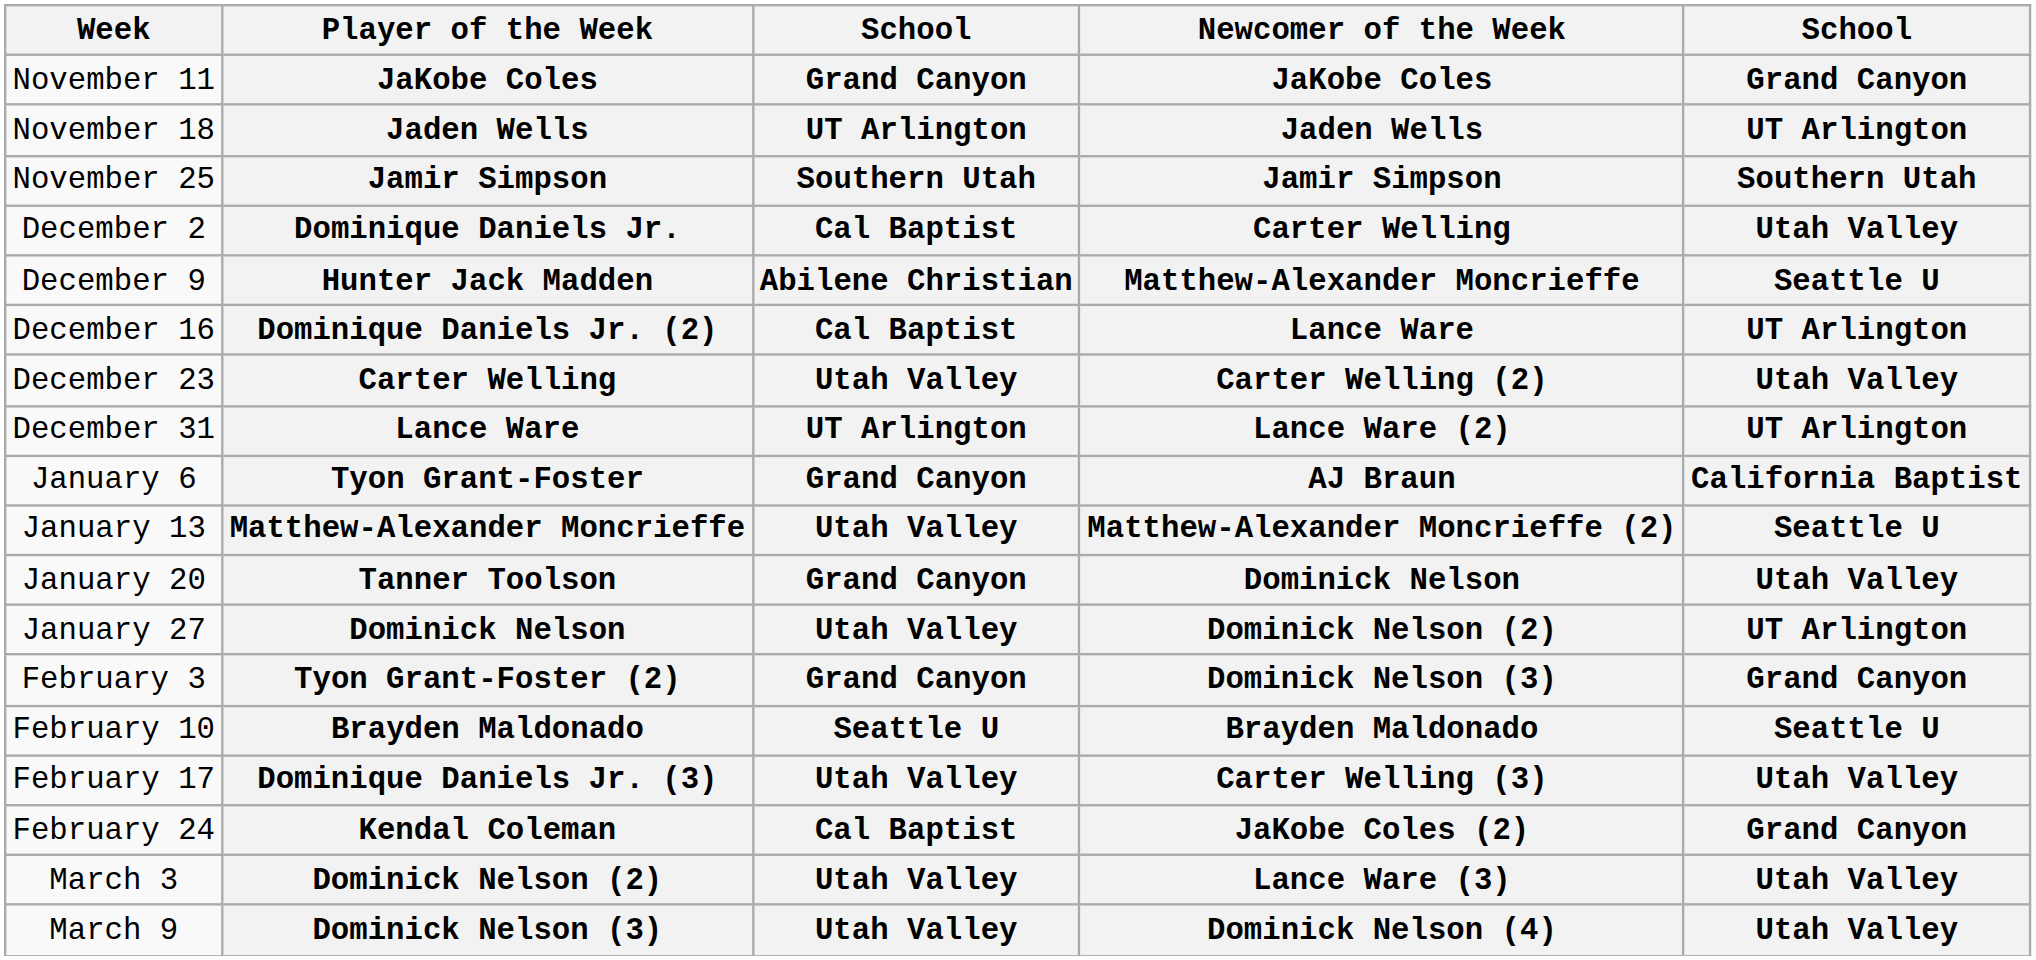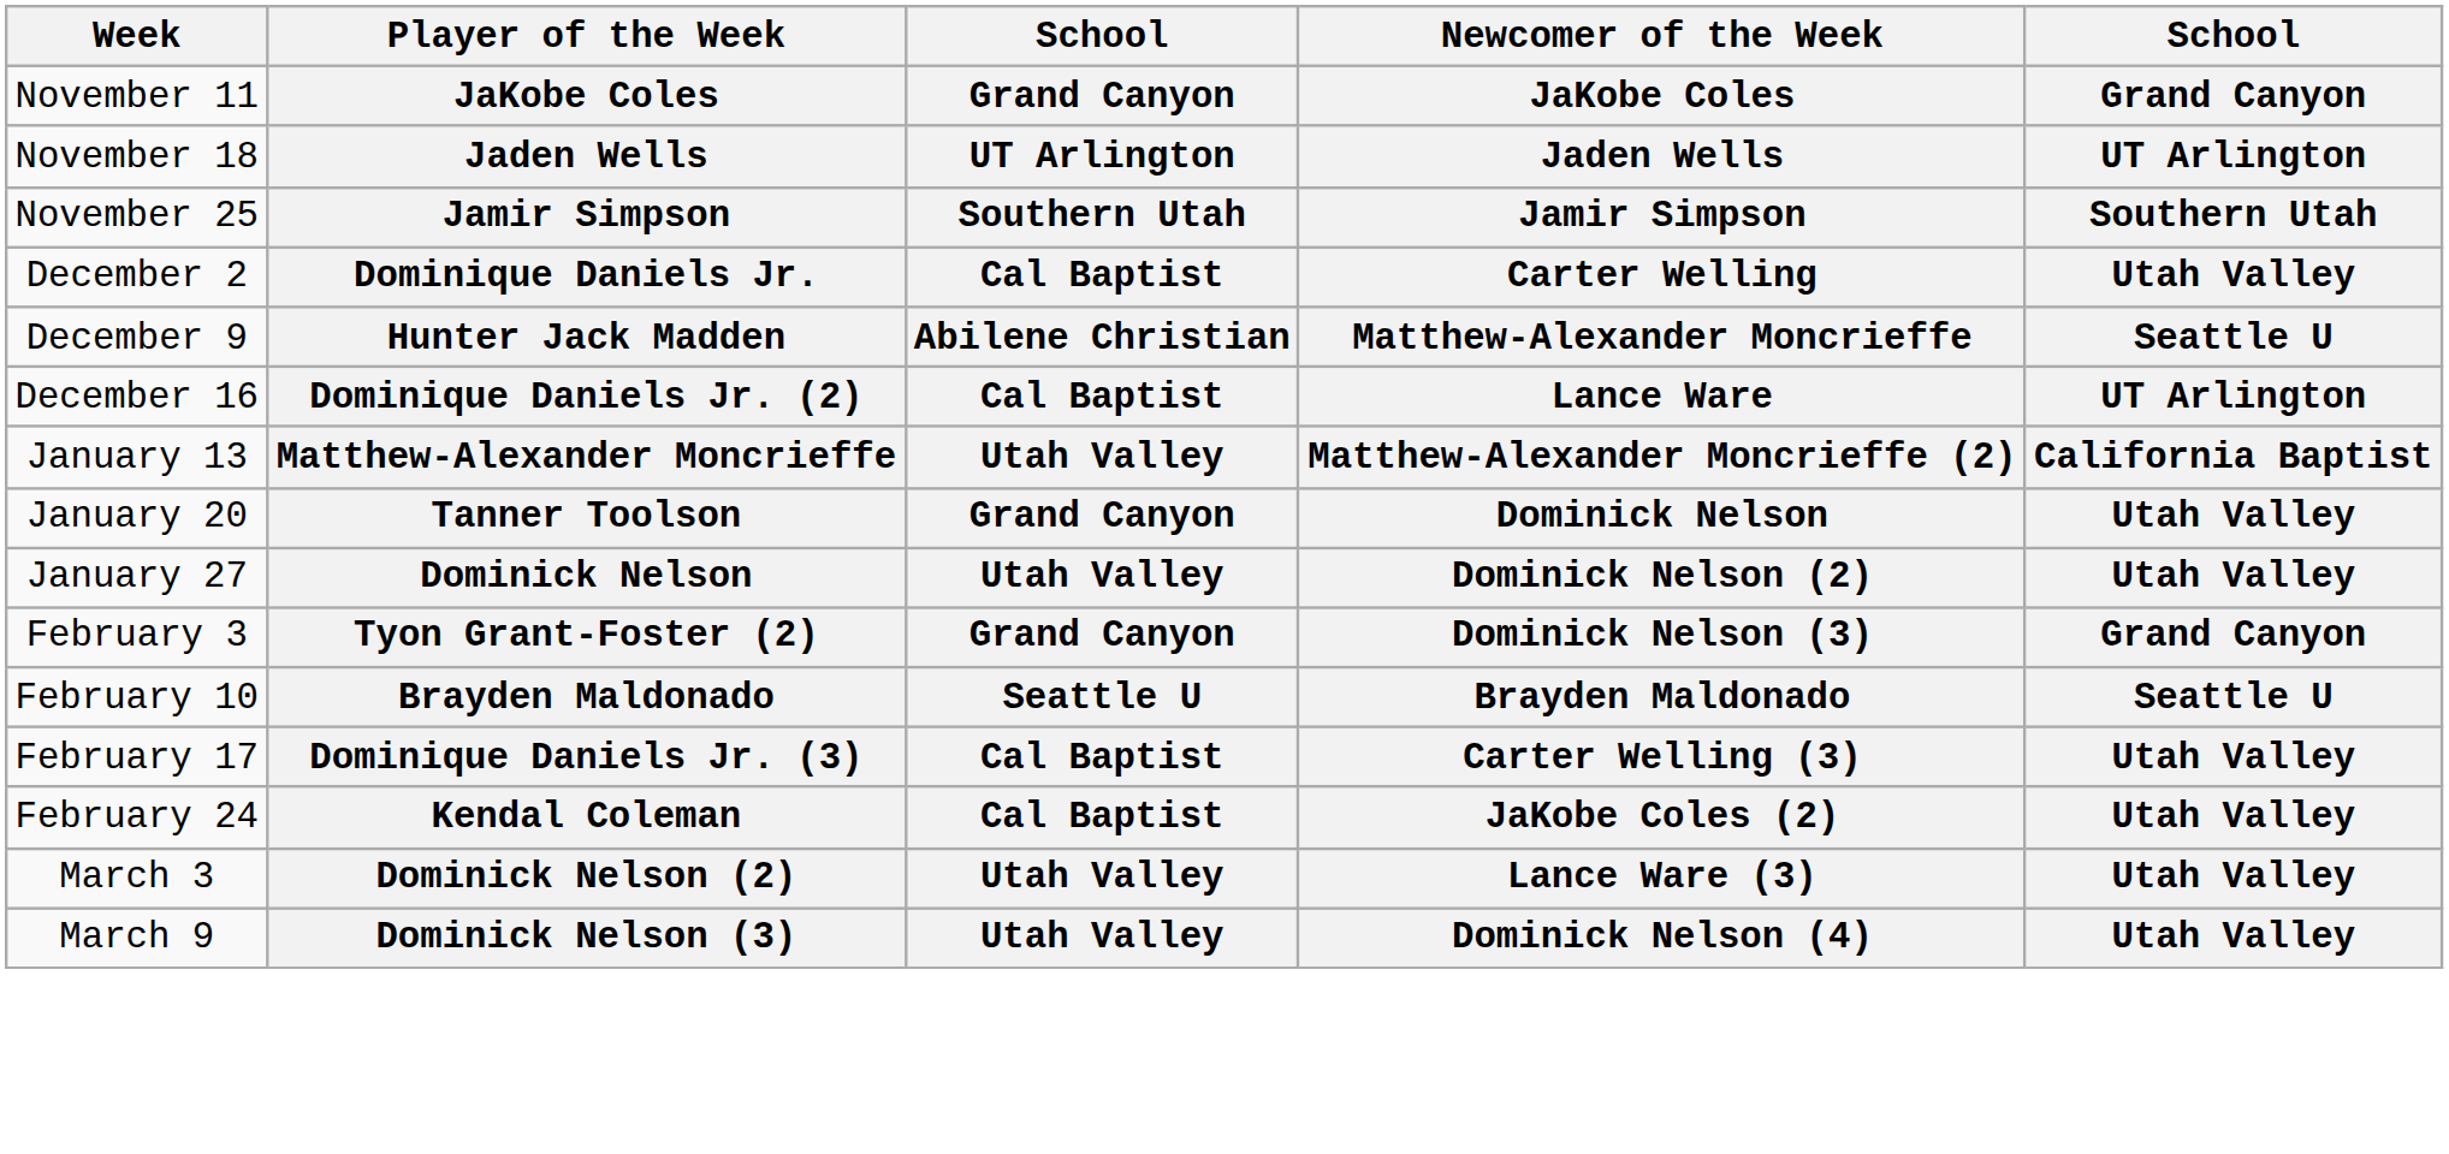- row: December 23 | Carter Welling | Utah Valley | Carter Welling (2) | Utah Valley
- row: December 31 | Lance Ware | UT Arlington | Lance Ware (2) | UT Arlington
- row: January 6 | Tyon Grant-Foster | Grand Canyon | AJ Braun | California Baptist
January 13 | column 5: Seattle U -> California Baptist
January 27 | column 5: UT Arlington -> Utah Valley
February 17 | column 3: Utah Valley -> Cal Baptist
February 24 | column 5: Grand Canyon -> Utah Valley
